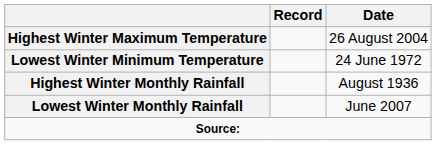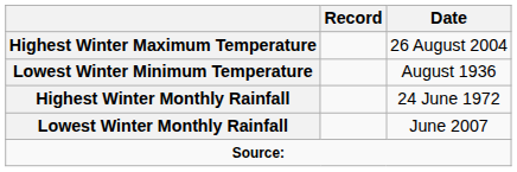Lowest Winter Minimum Temperature | Date: 24 June 1972 -> August 1936
Highest Winter Monthly Rainfall | Date: August 1936 -> 24 June 1972
